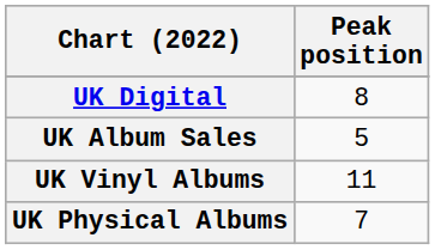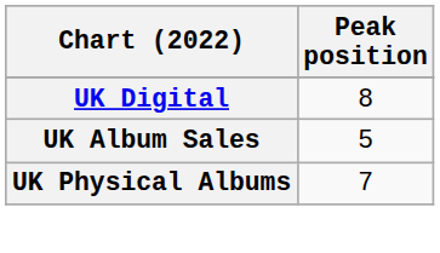- row: UK Vinyl Albums | 11
